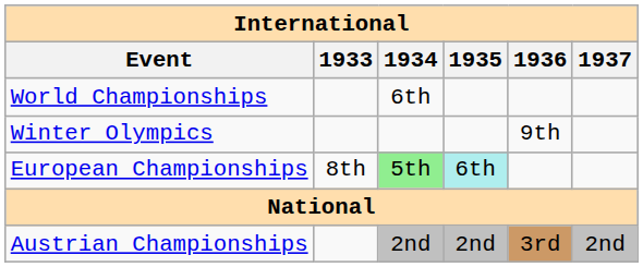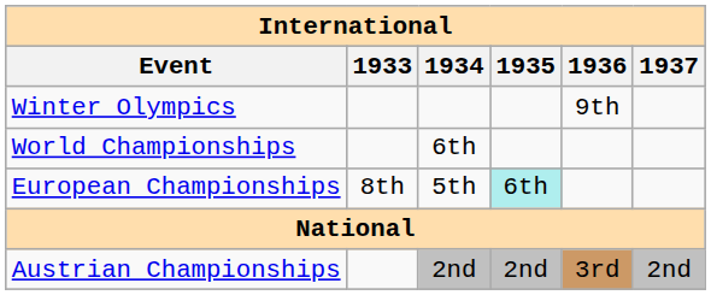rows swapped: Winter Olympics <-> World Championships
European Championships | 1934: lightgreen background -> no background
